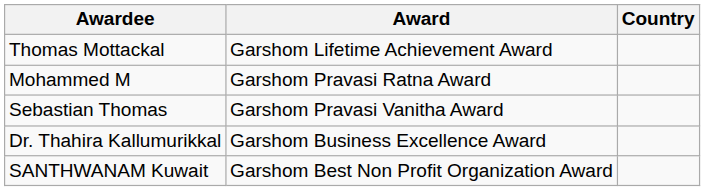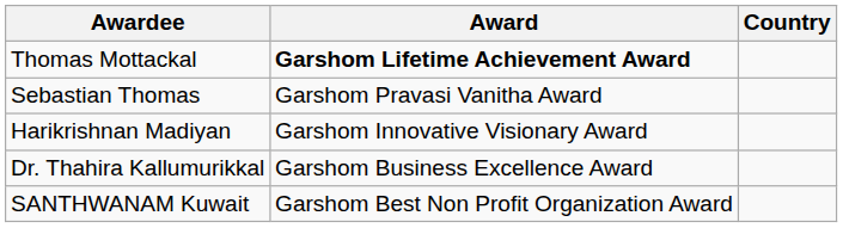Thomas Mottackal | Award: normal -> bold
- row: Mohammed M | Garshom Pravasi Ratna Award
+ row: Harikrishnan Madiyan | Garshom Innovative Visionary Award
